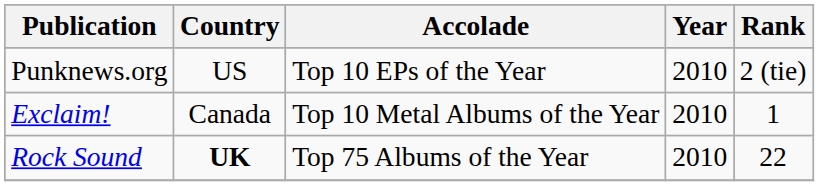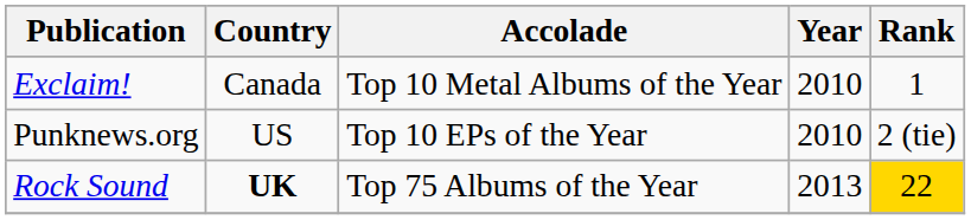rows swapped: Exclaim! <-> Punknews.org
Rock Sound | Year: 2010 -> 2013
Rock Sound | Rank: no background -> gold background
